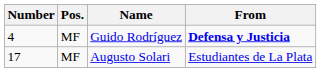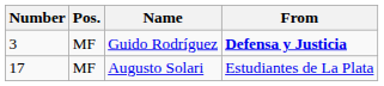Guido Rodríguez | Number: 4 -> 3
